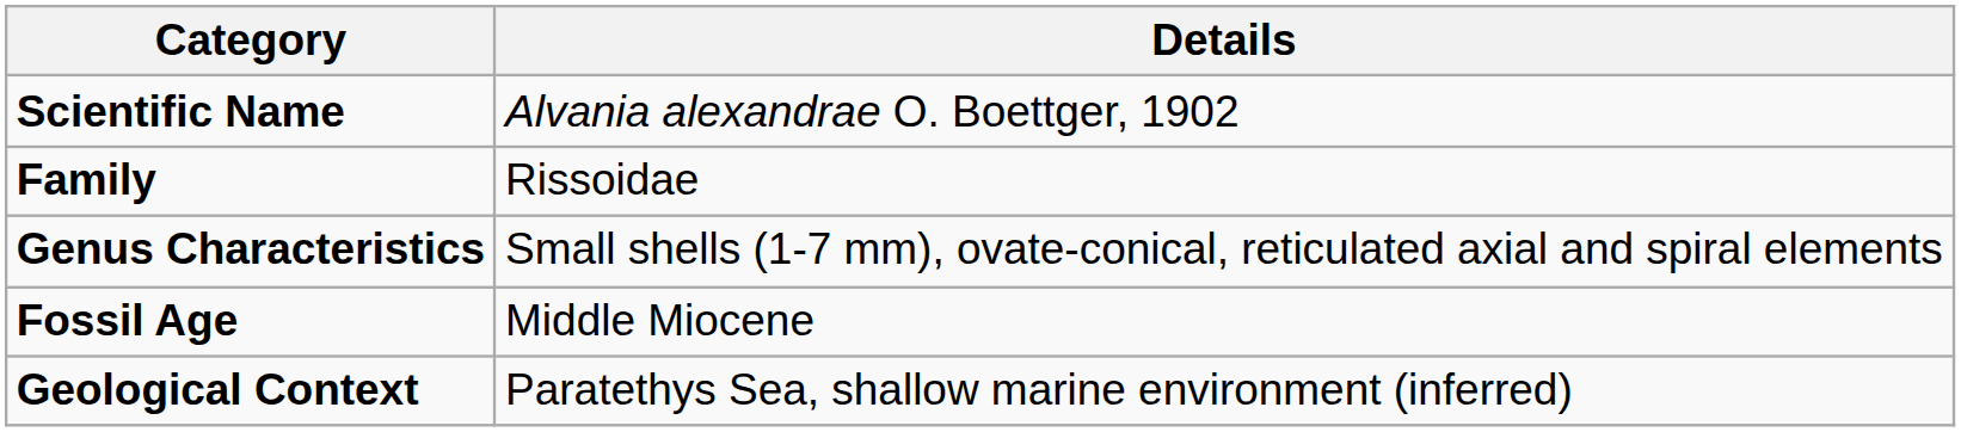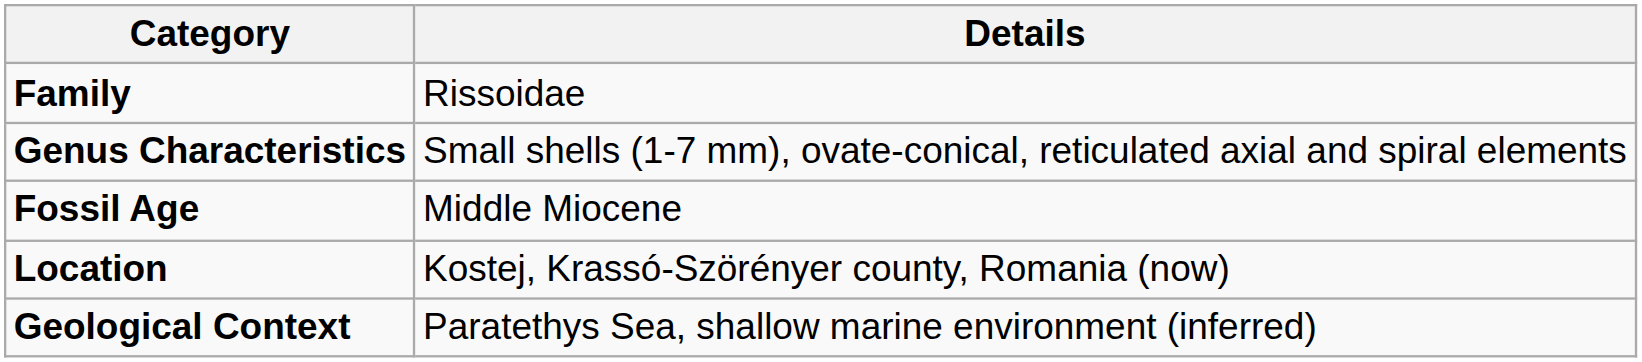- row: Scientific Name | Alvania alexandrae O. Boettger, 1902
+ row: Location | Kostej, Krassó-Szörényer county, Romania (now)
